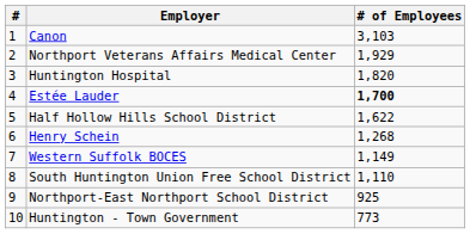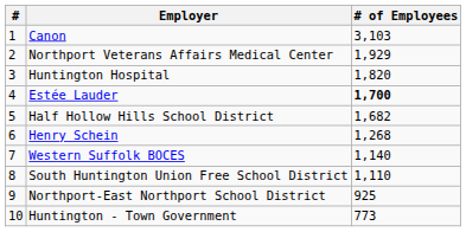Half Hollow Hills School District | # of Employees: 1,622 -> 1,682
Western Suffolk BOCES | # of Employees: 1,149 -> 1,140
